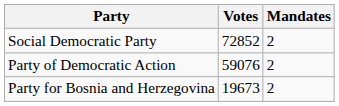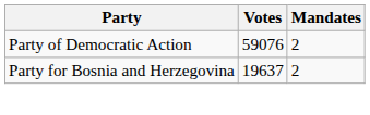- row: Social Democratic Party | 72852 | 2
Party for Bosnia and Herzegovina | Votes: 19673 -> 19637
